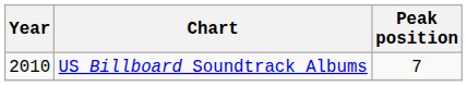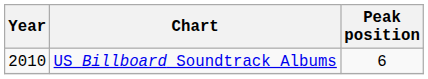US Billboard Soundtrack Albums | Peak position: 7 -> 6
